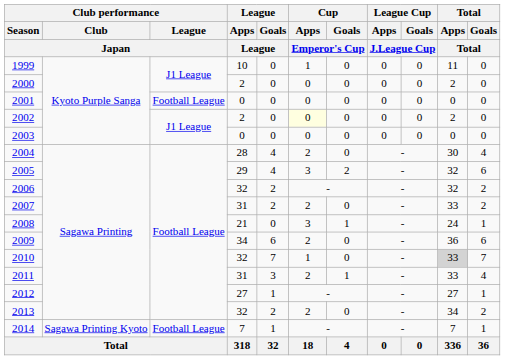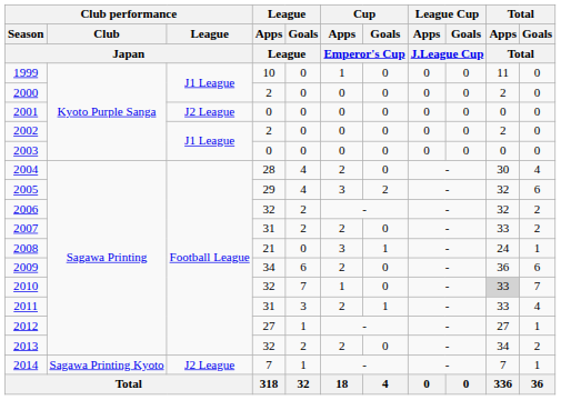2001 | Club performance / League / Japan: Football League -> J2 League
2002 | Cup / Apps / Emperor's Cup: lightyellow background -> no background
2014 | Club performance / League / Japan: Football League -> J2 League
